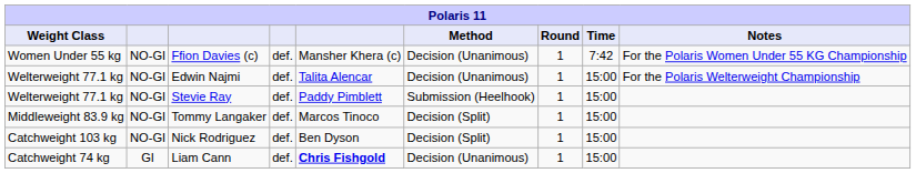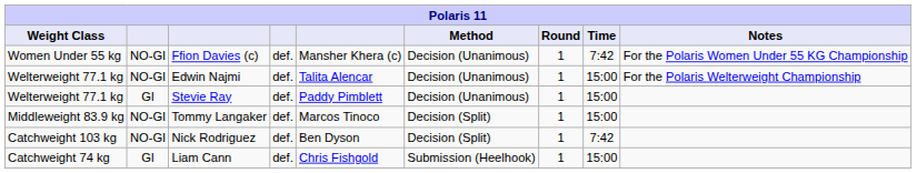Stevie Ray | column 2: NO-GI -> GI
Stevie Ray | Method: Submission (Heelhook) -> Decision (Unanimous)
Nick Rodriguez | Time: 15:00 -> 7:42
Liam Cann | column 5: bold -> normal
Liam Cann | Method: Decision (Unanimous) -> Submission (Heelhook)
